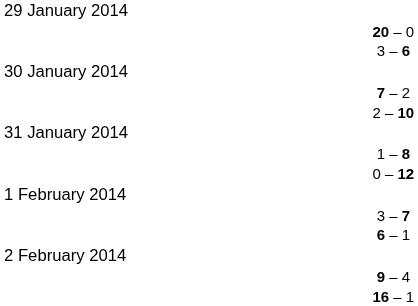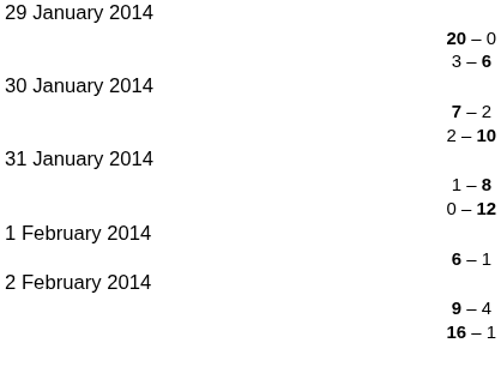- row: 3 – 7
